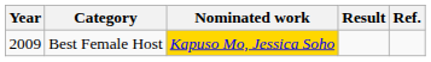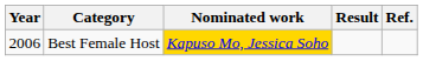Best Female Host | Year: 2009 -> 2006
